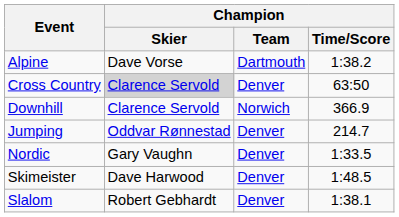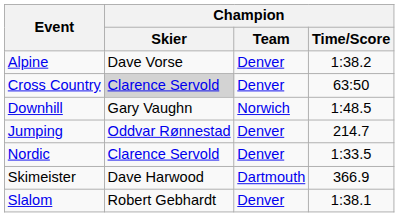Alpine | Champion / Team: Dartmouth -> Denver
Downhill | Champion / Skier: Clarence Servold -> Gary Vaughn
Downhill | Champion / Time/Score: 366.9 -> 1:48.5
Nordic | Champion / Skier: Gary Vaughn -> Clarence Servold
Skimeister | Champion / Team: Denver -> Dartmouth
Skimeister | Champion / Time/Score: 1:48.5 -> 366.9
